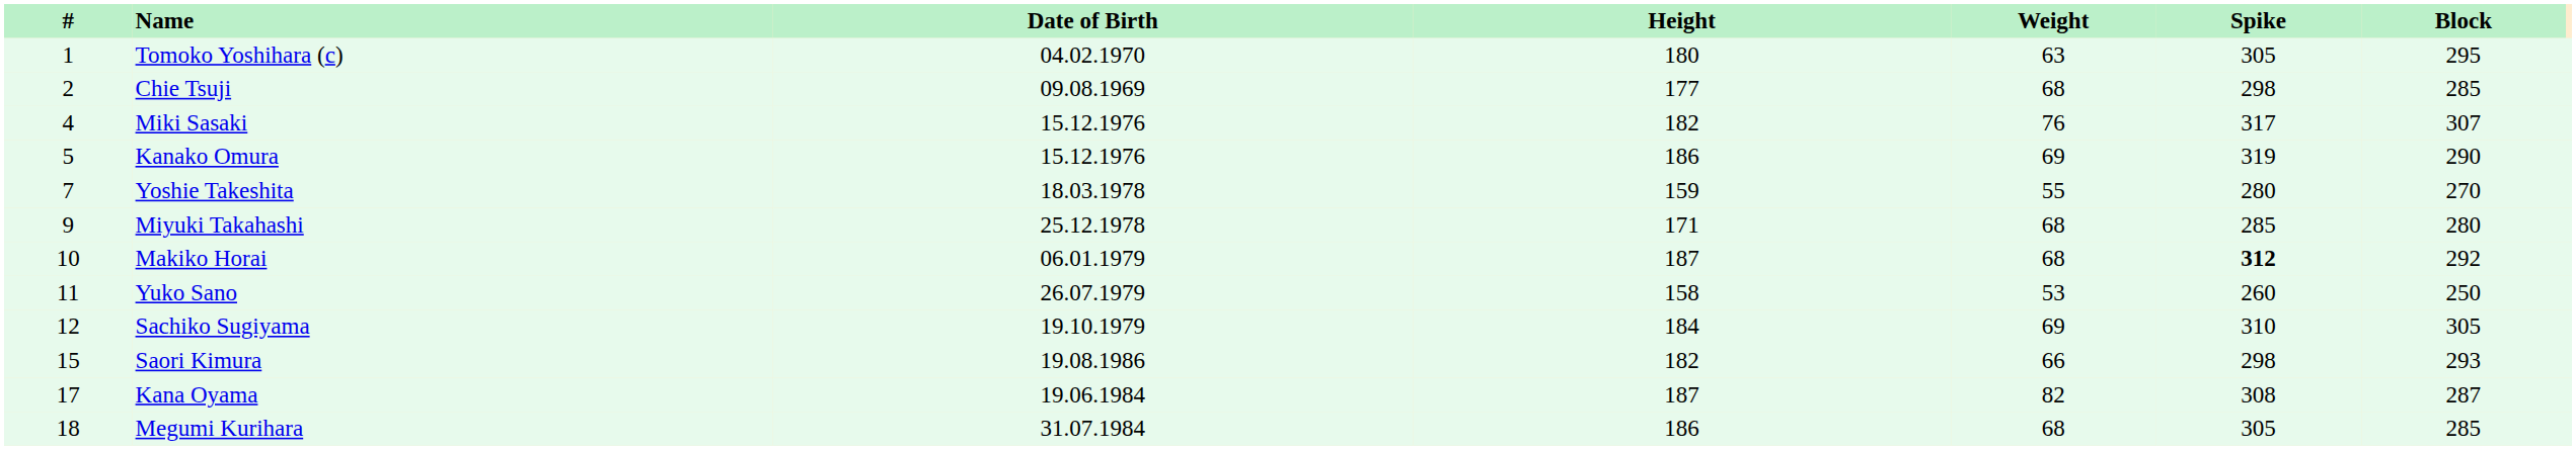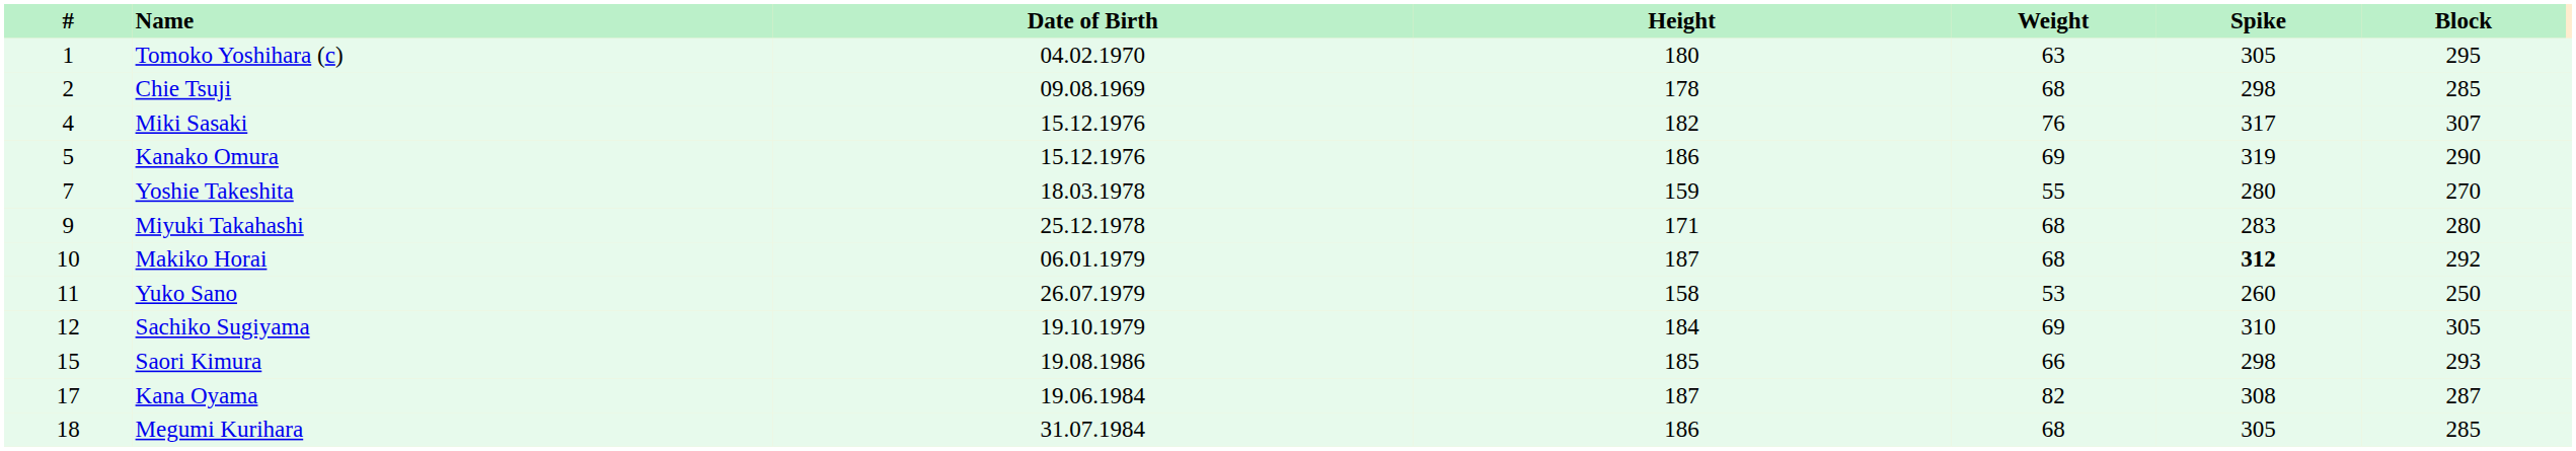Chie Tsuji | Height: 177 -> 178
Miyuki Takahashi | Spike: 285 -> 283
Saori Kimura | Height: 182 -> 185
